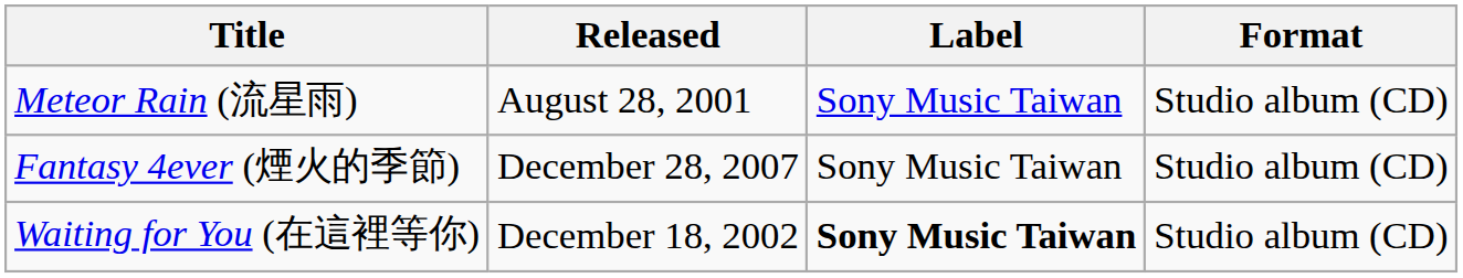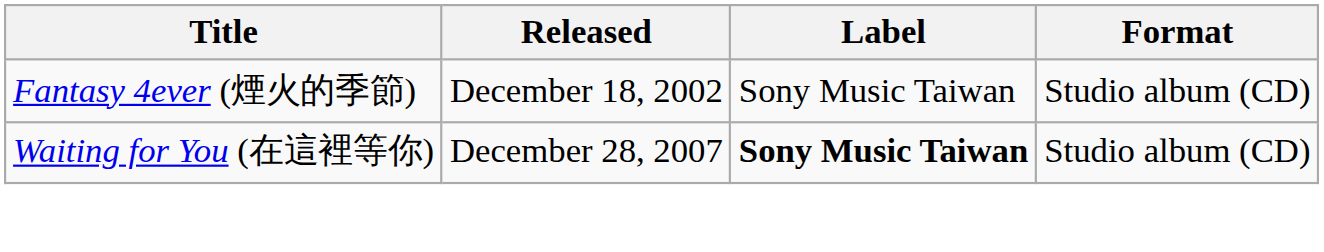- row: Meteor Rain (流星雨) | August 28, 2001 | Sony Music Taiwan | Studio album (CD)
Fantasy 4ever (煙火的季節) | Released: December 28, 2007 -> December 18, 2002
Waiting for You (在這裡等你) | Released: December 18, 2002 -> December 28, 2007
